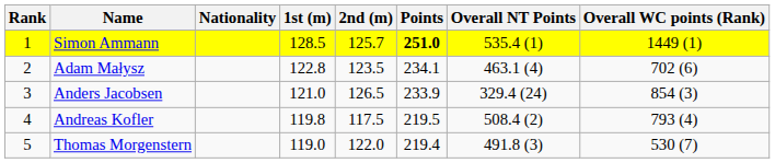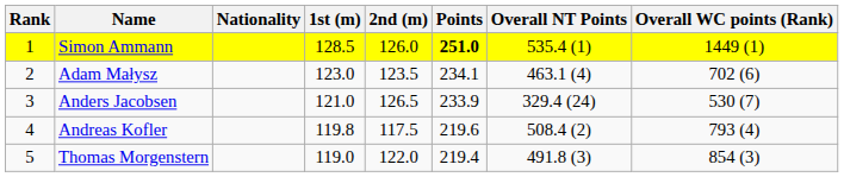Simon Ammann | 2nd (m): 125.7 -> 126.0
Adam Małysz | 1st (m): 122.8 -> 123.0
Anders Jacobsen | Overall WC points (Rank): 854 (3) -> 530 (7)
Andreas Kofler | Points: 219.5 -> 219.6
Thomas Morgenstern | Overall WC points (Rank): 530 (7) -> 854 (3)
